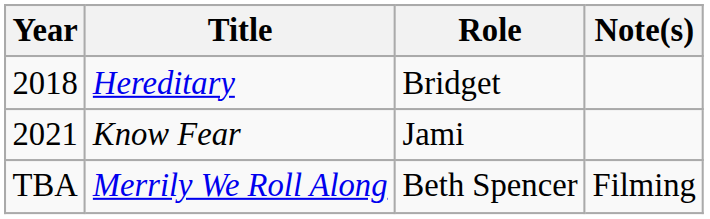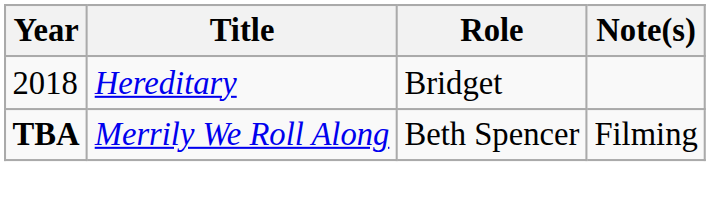- row: 2021 | Know Fear | Jami
Merrily We Roll Along | Year: normal -> bold
